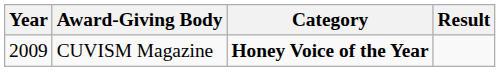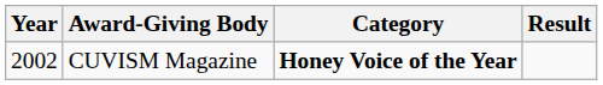CUVISM Magazine | Year: 2009 -> 2002
